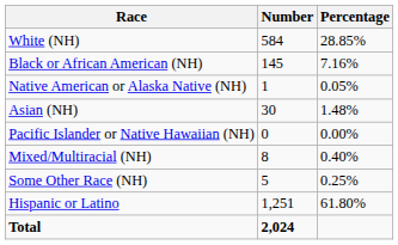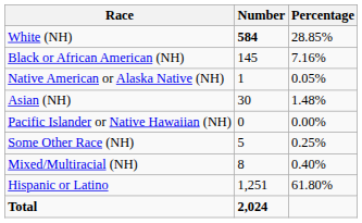White (NH) | Number: normal -> bold
rows swapped: Some Other Race (NH) <-> Mixed/Multiracial (NH)
